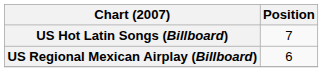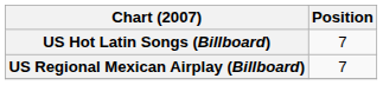US Regional Mexican Airplay (Billboard) | Position: 6 -> 7
